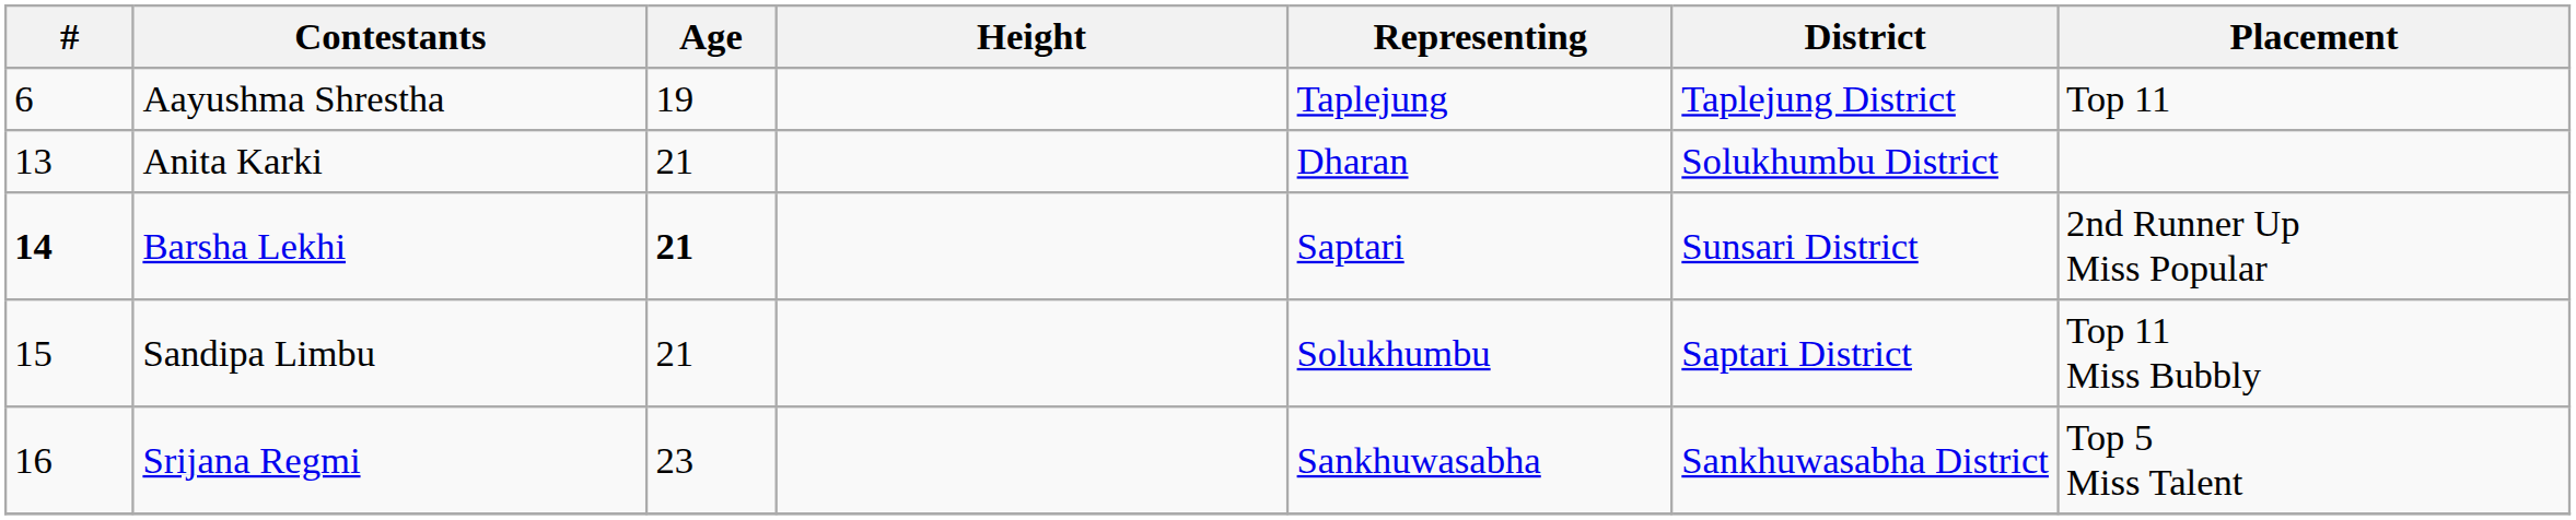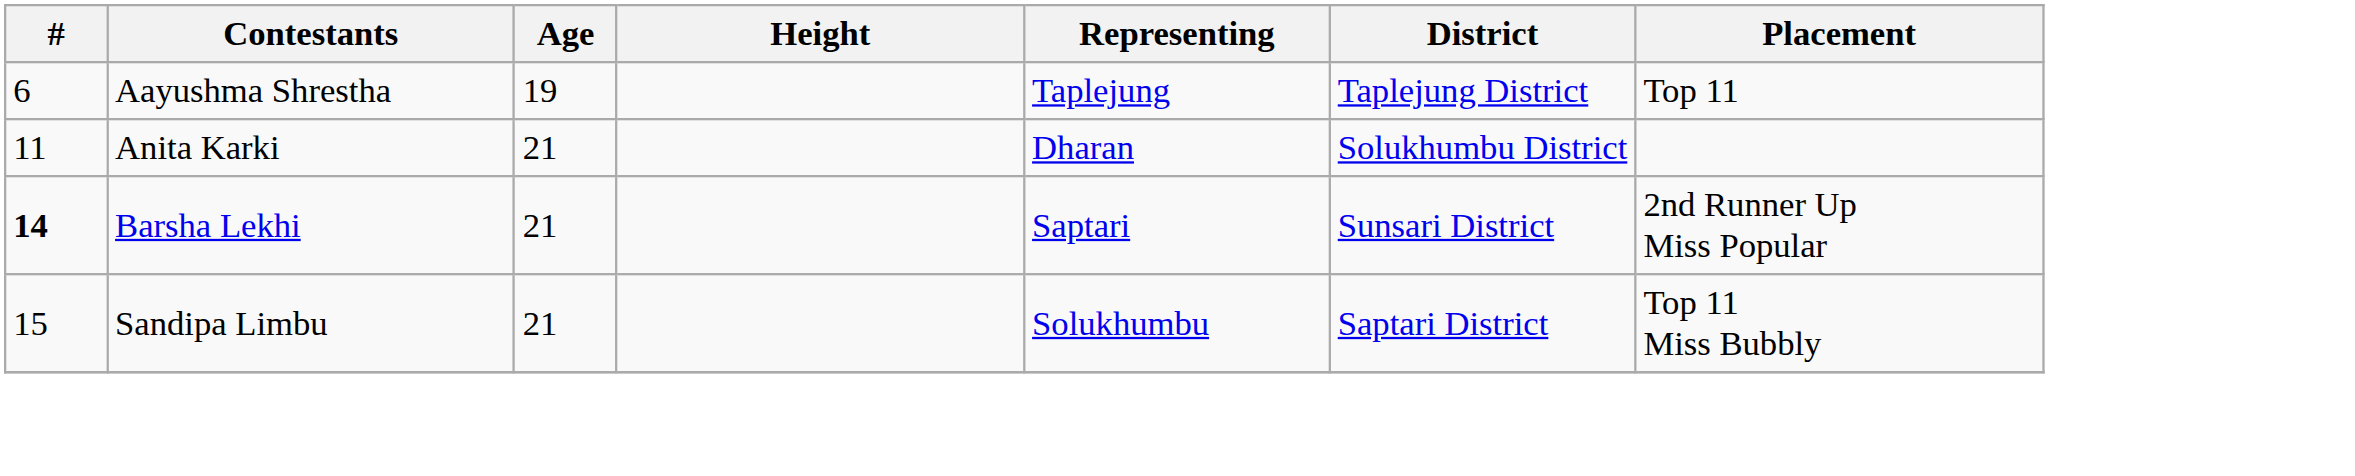Anita Karki | #: 13 -> 11
Barsha Lekhi | Age: bold -> normal
- row: 16 | Srijana Regmi | 23 | Sankhuwasabha | Sankhuwasabha District | Top 5 Miss Talent
